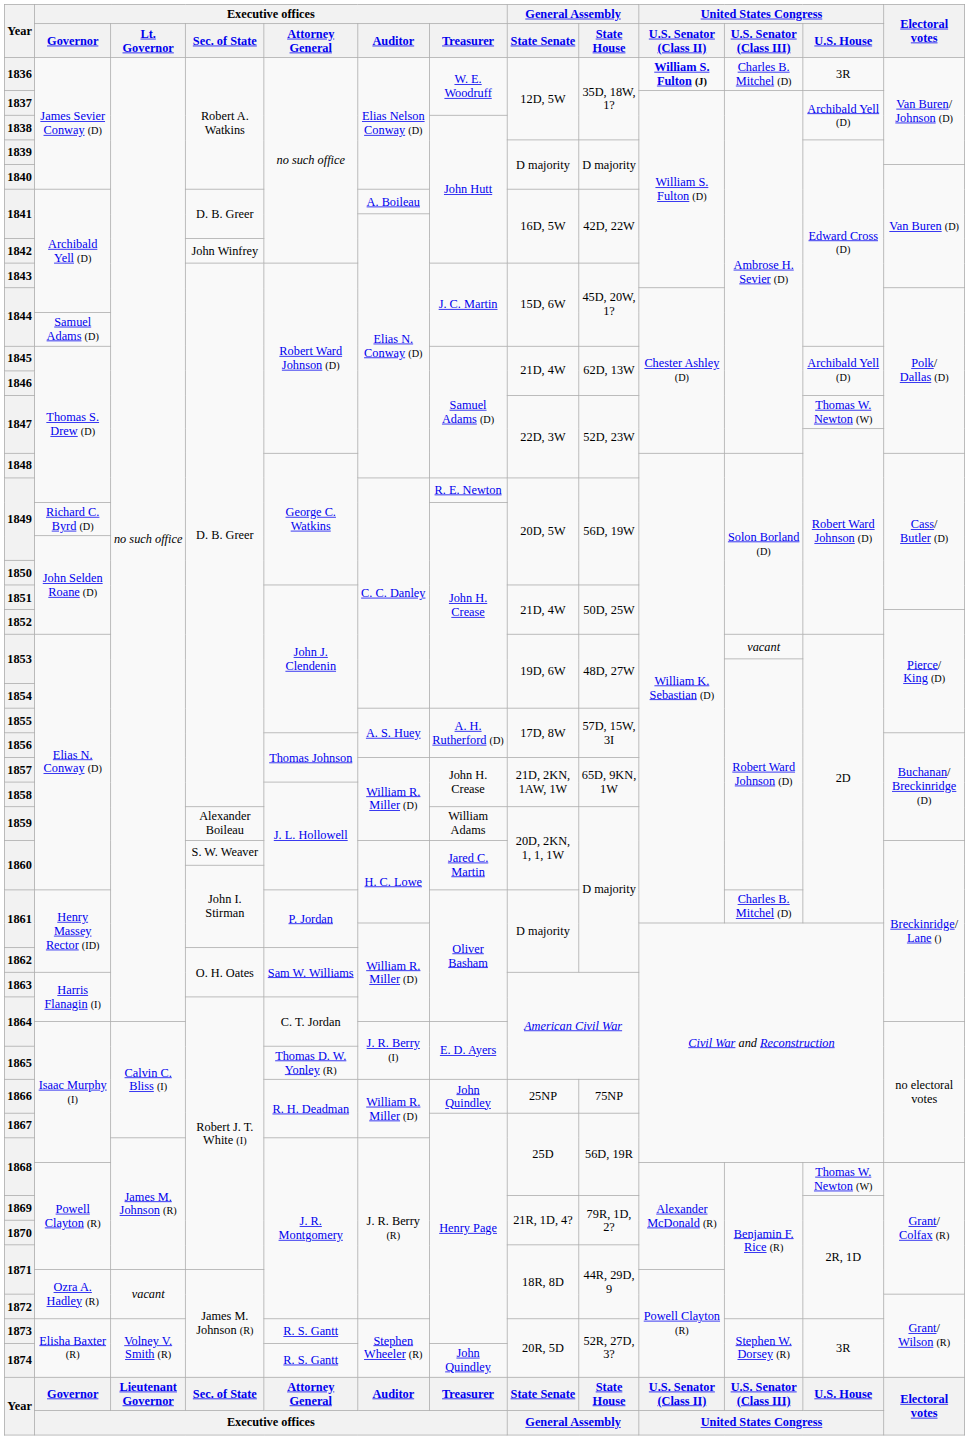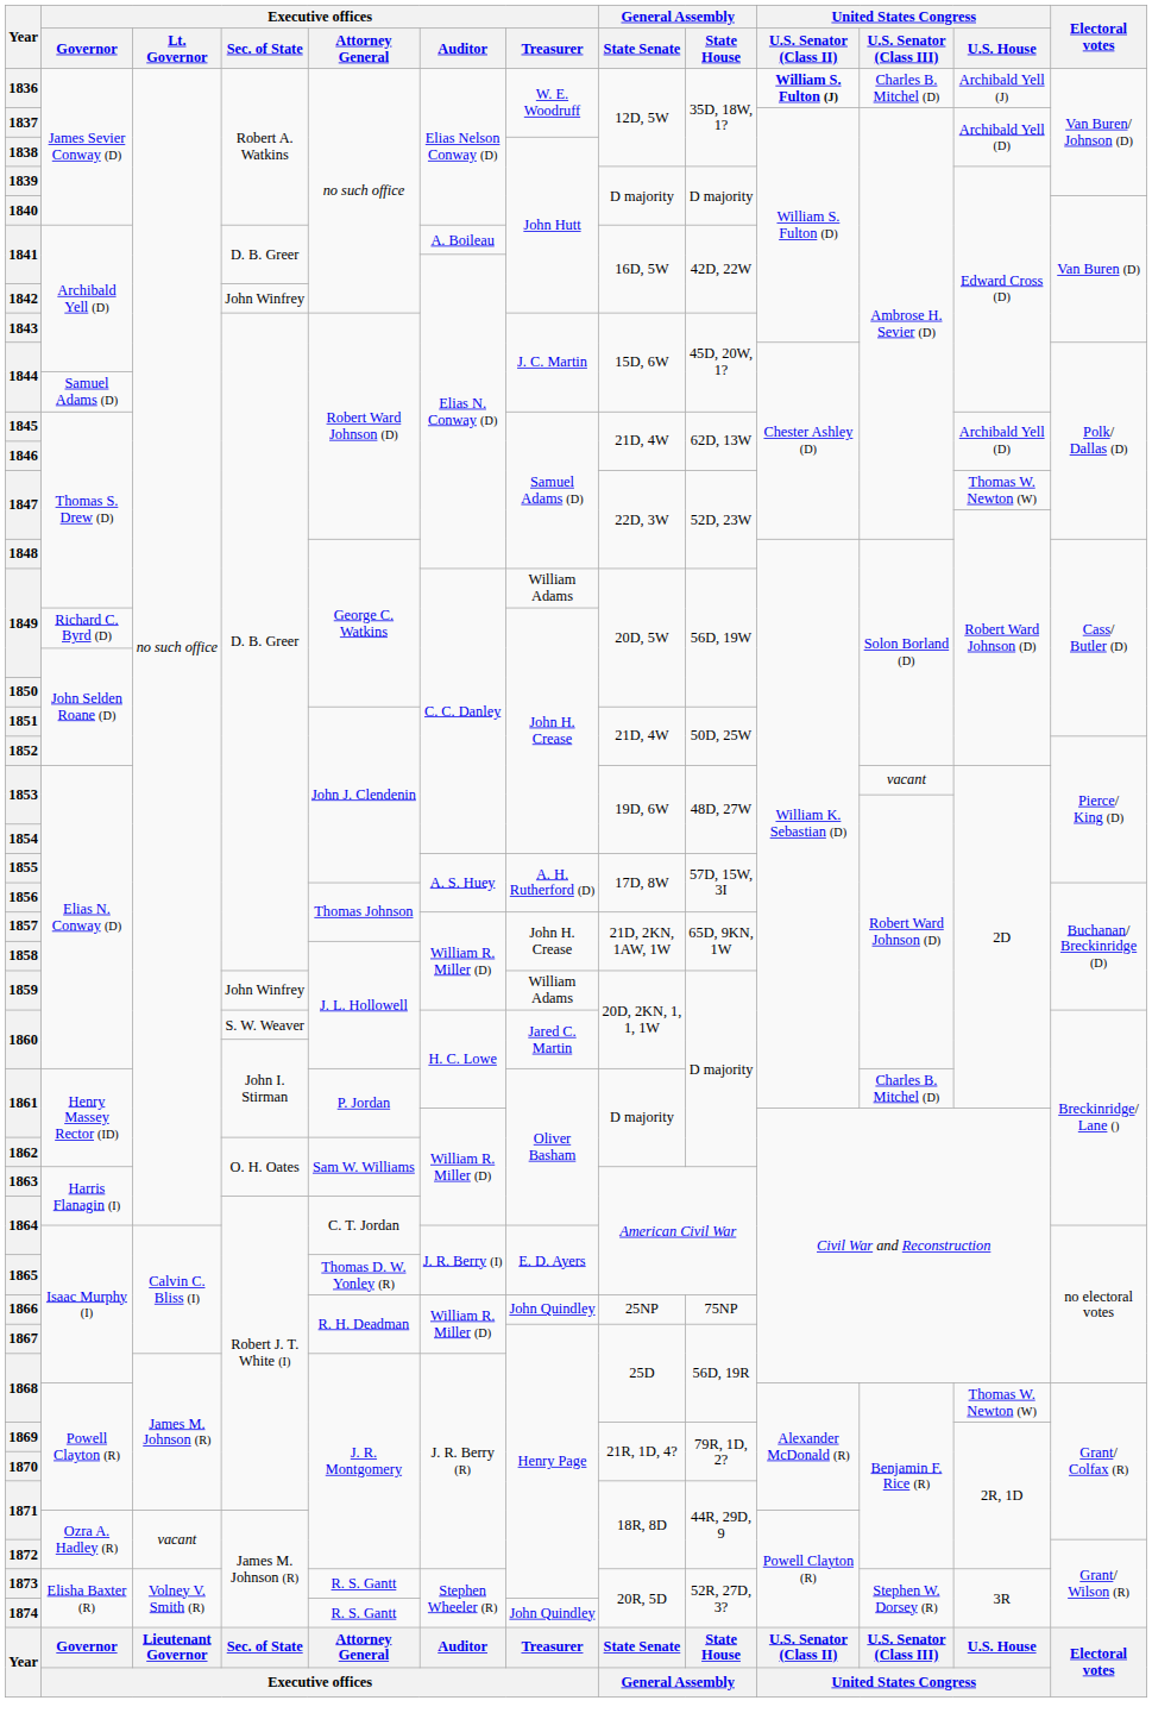1836 | United States Congress / U.S. House: 3R -> Archibald Yell (J)
1849 / Thomas S. Drew (D) | Executive offices / Treasurer: R. E. Newton -> William Adams
1859 | Executive offices / Sec. of State: Alexander Boileau -> John Winfrey
